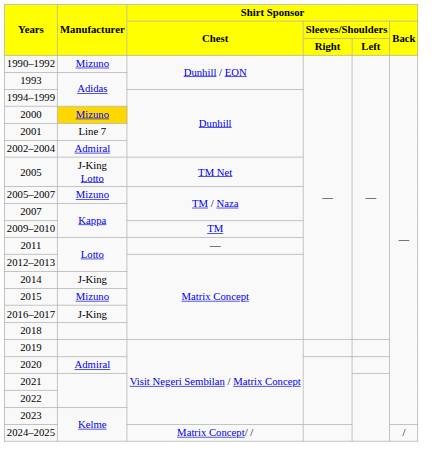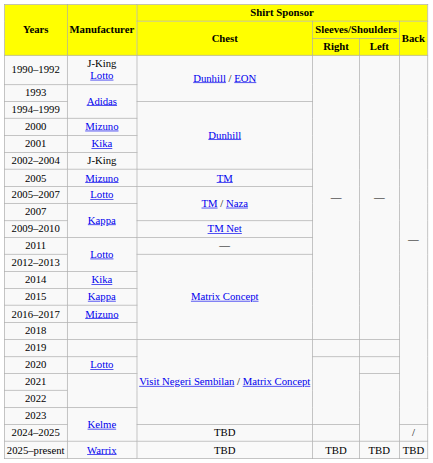1990–1992 | Manufacturer: Mizuno -> J-King Lotto
2000 | Manufacturer: gold background -> no background
2001 | Manufacturer: Line 7 -> Kika
2002–2004 | Manufacturer: Admiral -> J-King
2005 | Manufacturer: J-King Lotto -> Mizuno
2005 | Shirt Sponsor / Chest: TM Net -> TM
2005–2007 | Manufacturer: Mizuno -> Lotto
2009–2010 | Shirt Sponsor / Chest: TM -> TM Net
2014 | Manufacturer: J-King -> Kika
2015 | Manufacturer: Mizuno -> Kappa
2016–2017 | Manufacturer: J-King -> Mizuno
2020 | Manufacturer: Admiral -> Lotto
2024–2025 | Shirt Sponsor / Chest: Matrix Concept/ / -> TBD
+ row: 2025–present | Warrix | TBD | TBD | TBD | TBD
